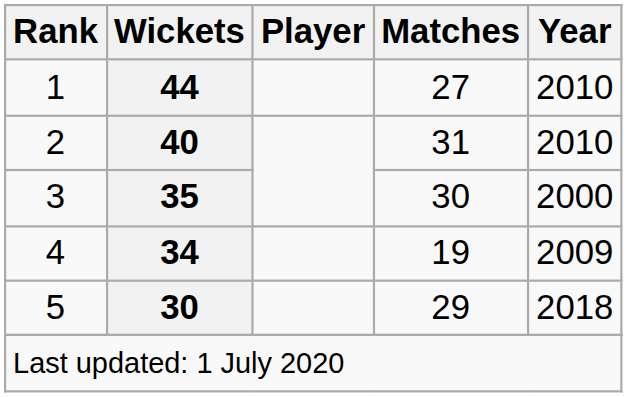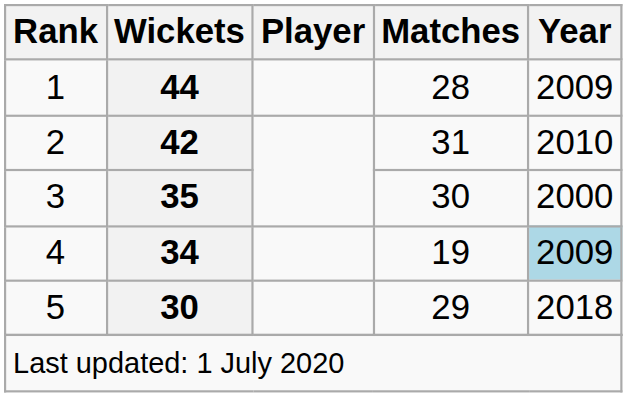1 | Matches: 27 -> 28
1 | Year: 2010 -> 2009
2 | Wickets: 40 -> 42
4 | Year: no background -> lightblue background
